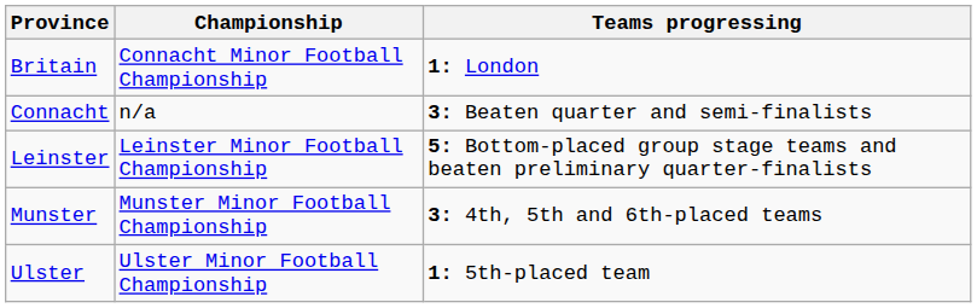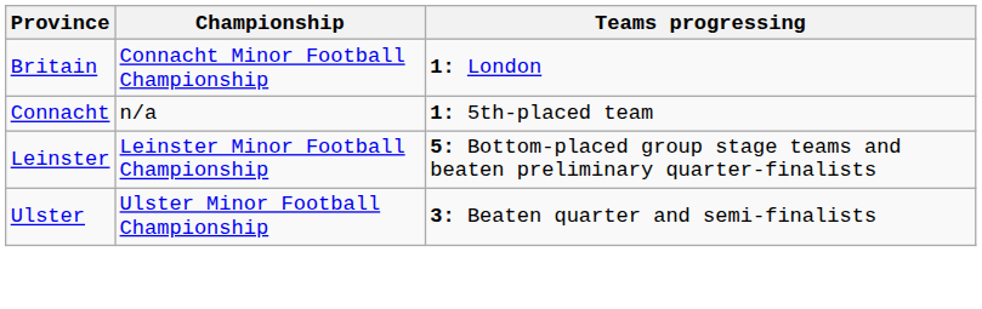Connacht | Teams progressing: 3: Beaten quarter and semi-finalists -> 1: 5th-placed team
- row: Munster | Munster Minor Football Championship | 3: 4th, 5th and 6th-placed teams
Ulster | Teams progressing: 1: 5th-placed team -> 3: Beaten quarter and semi-finalists
